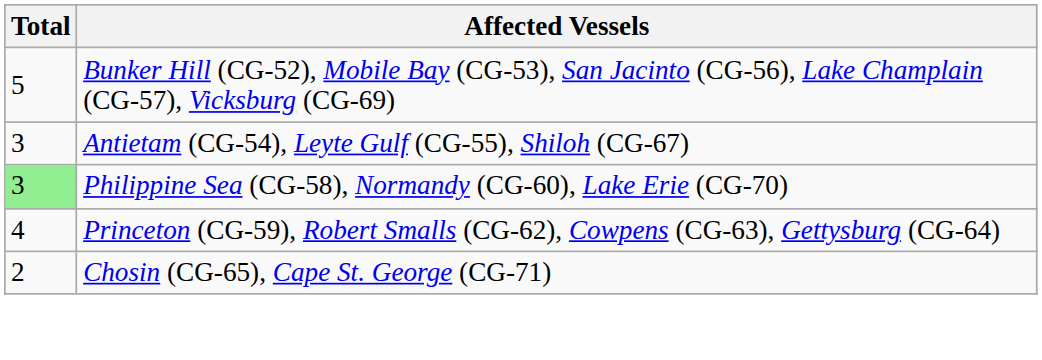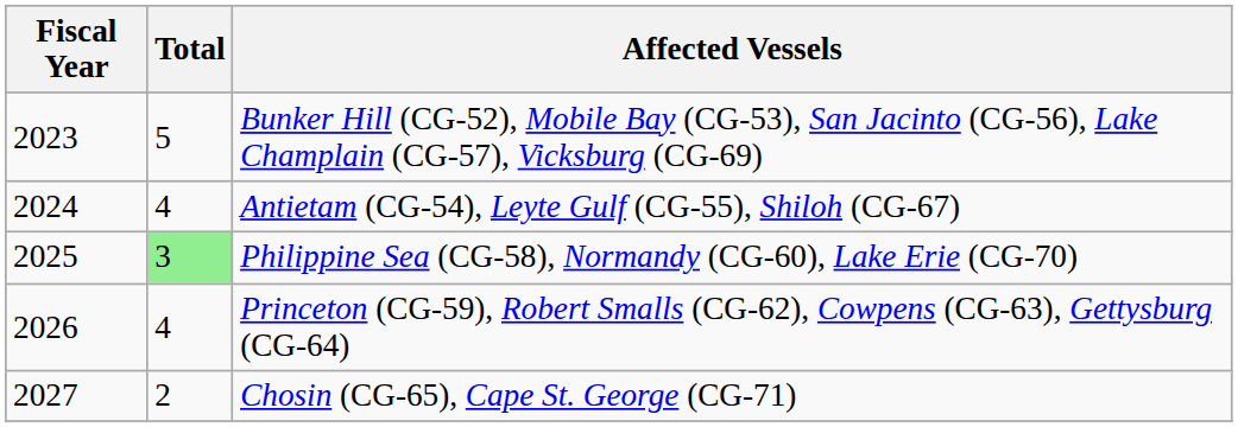+ column: Fiscal Year | 2023 | 2024 | 2025 | 2026 | 2027
Antietam (CG-54), Leyte Gulf (CG-55), Shiloh (CG-67) | Total: 3 -> 4
